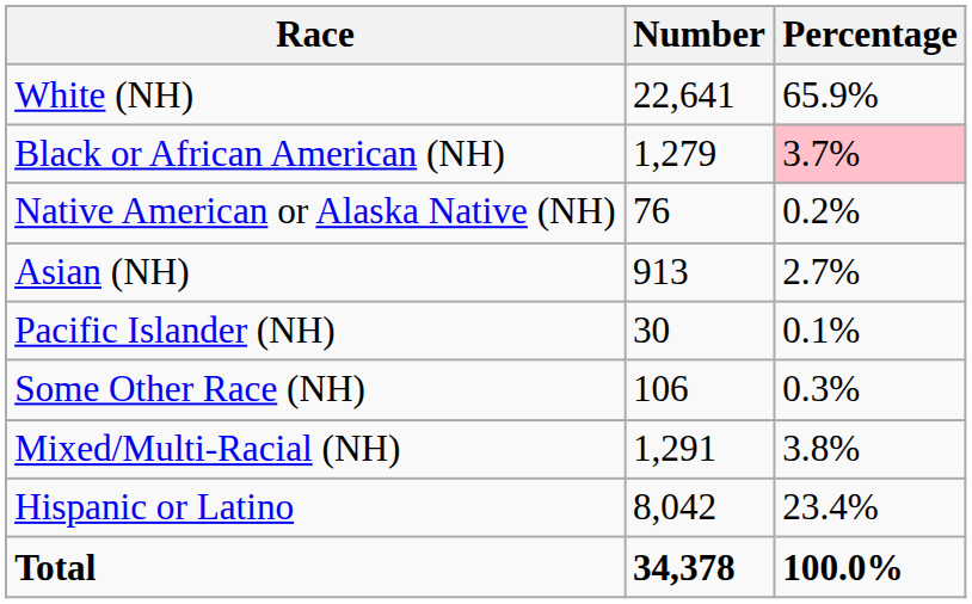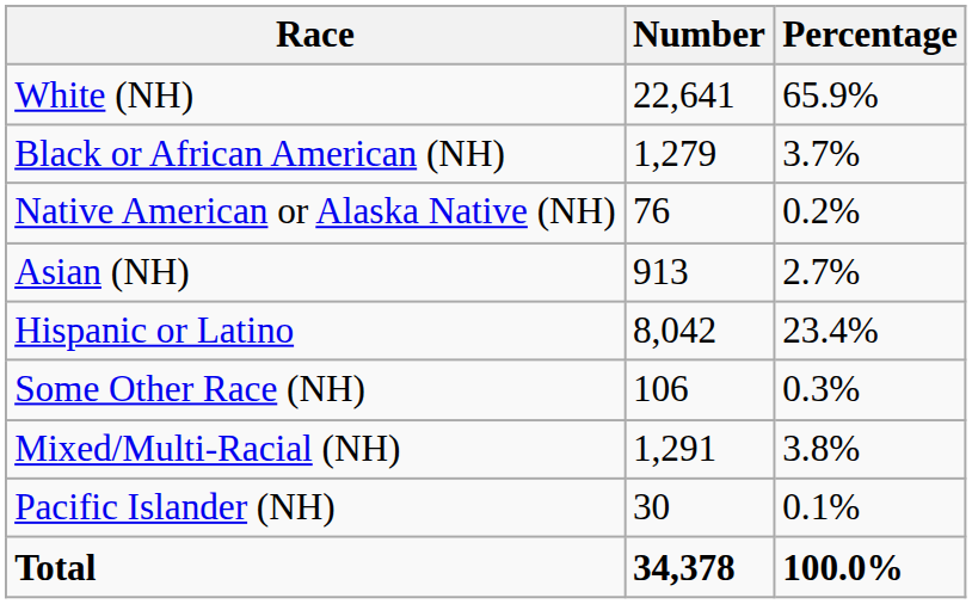Black or African American (NH) | Percentage: pink background -> no background
rows swapped: Pacific Islander (NH) <-> Hispanic or Latino
